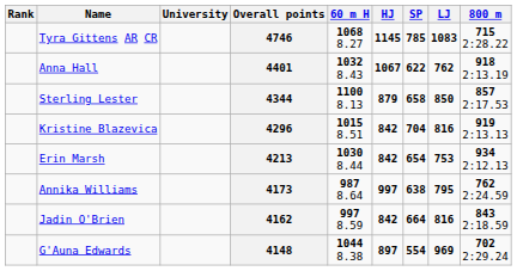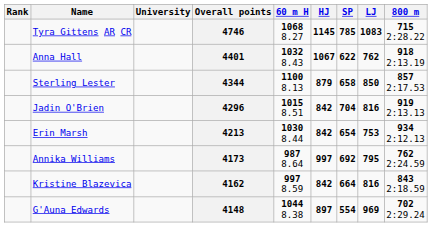4296 | Name: Kristine Blazevica -> Jadin O'Brien
4173 | SP: 638 -> 692
4162 | Name: Jadin O'Brien -> Kristine Blazevica
